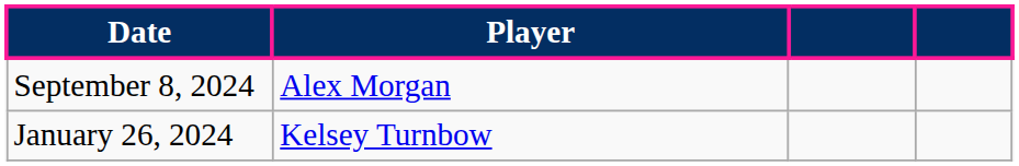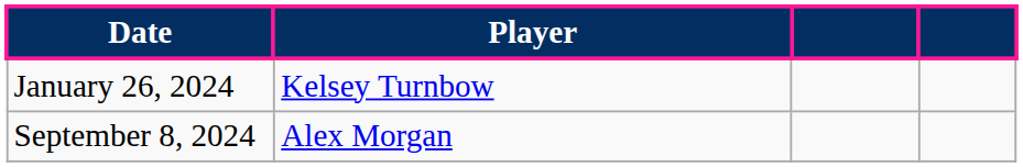rows swapped: January 26, 2024 <-> September 8, 2024
